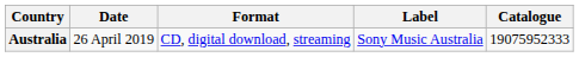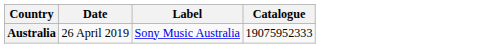- column: Format | CD, digital download, streaming
